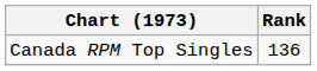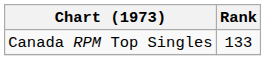Canada RPM Top Singles | Rank: 136 -> 133
